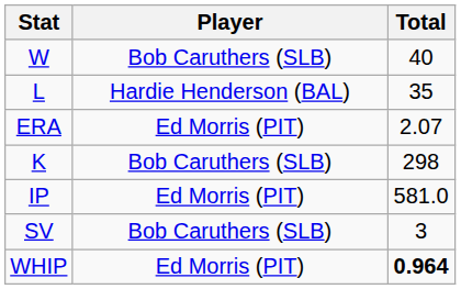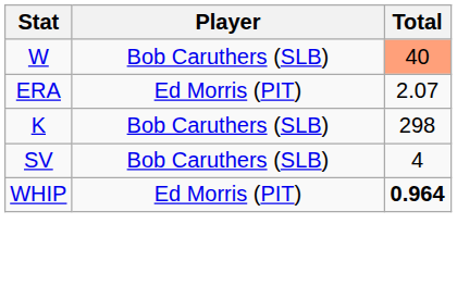W | Total: no background -> lightsalmon background
- row: L | Hardie Henderson (BAL) | 35
- row: IP | Ed Morris (PIT) | 581.0
SV | Total: 3 -> 4
